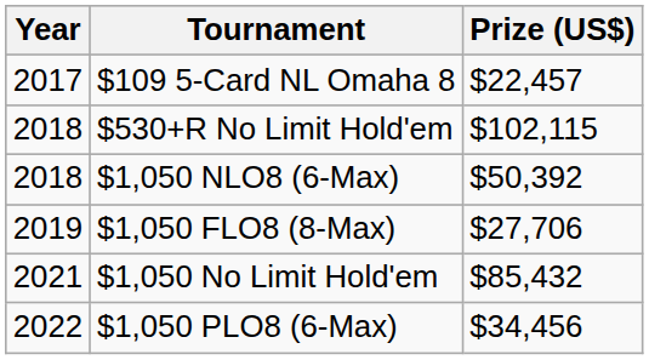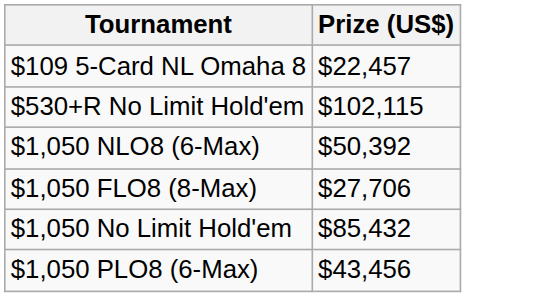- column: Year | 2017 | 2018 | 2018 | 2019 | 2021 | 2022
$1,050 PLO8 (6-Max) | Prize (US$): $34,456 -> $43,456
